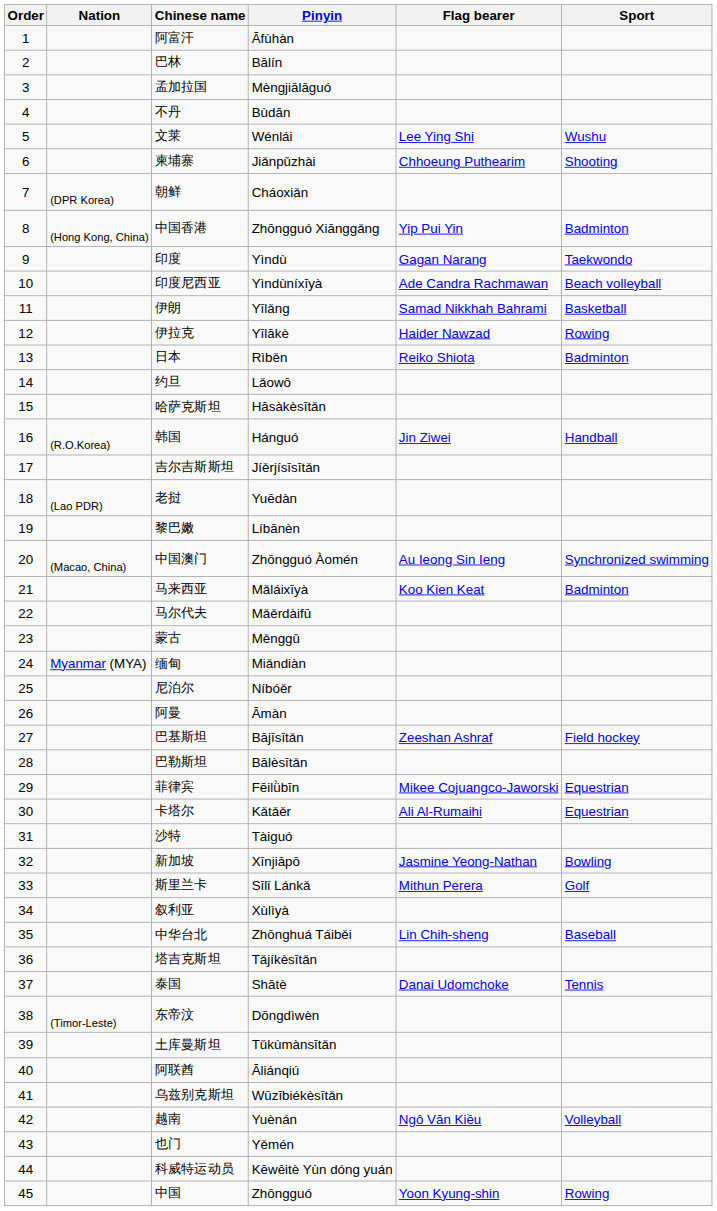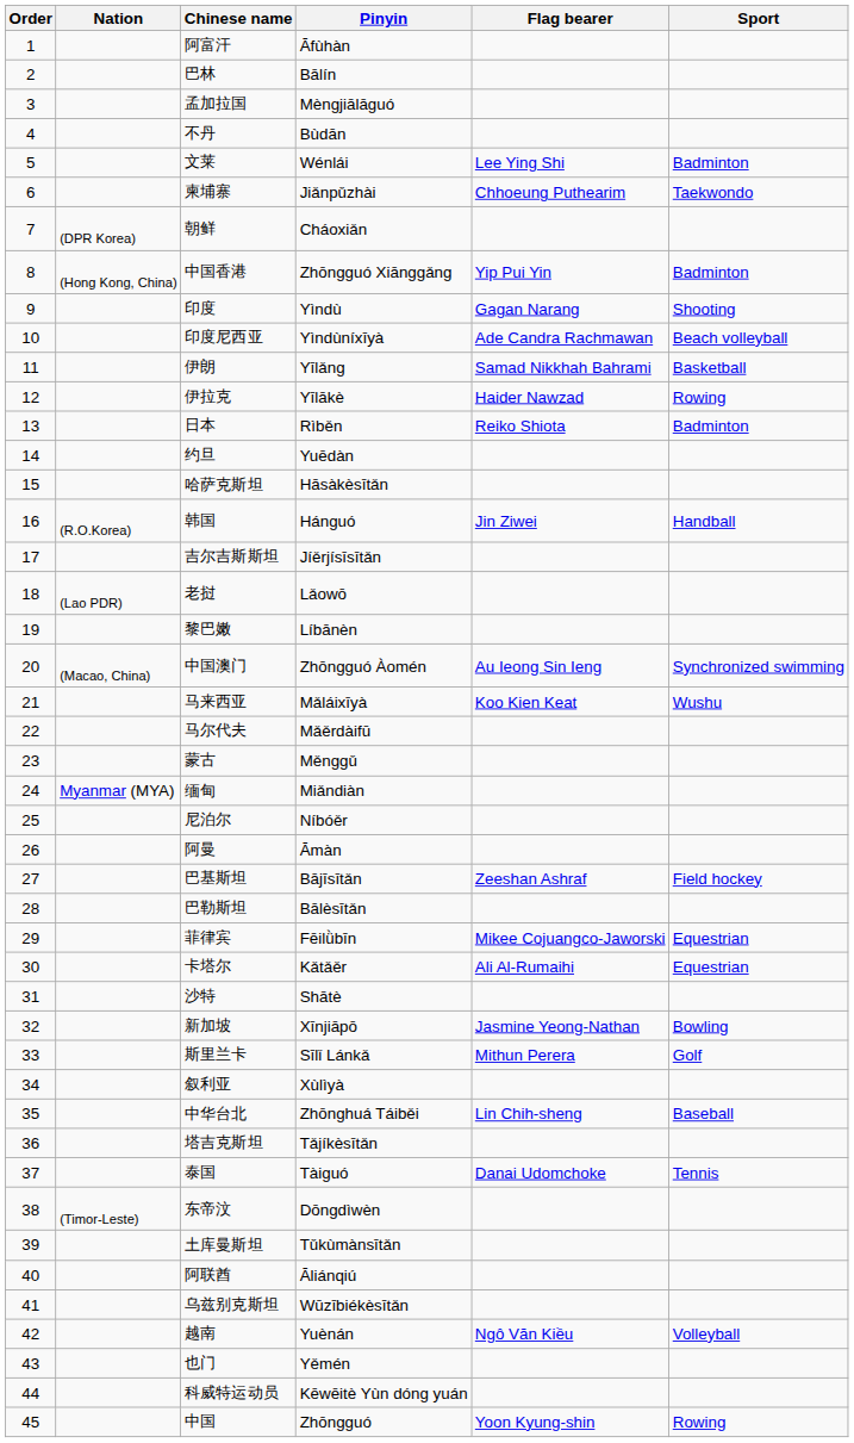文莱 | Sport: Wushu -> Badminton
柬埔寨 | Sport: Shooting -> Taekwondo
印度 | Sport: Taekwondo -> Shooting
约旦 | Pinyin: Lǎowō -> Yuēdàn
老挝 | Pinyin: Yuēdàn -> Lǎowō
马来西亚 | Sport: Badminton -> Wushu
沙特 | Pinyin: Tàiguó -> Shātè
泰国 | Pinyin: Shātè -> Tàiguó
